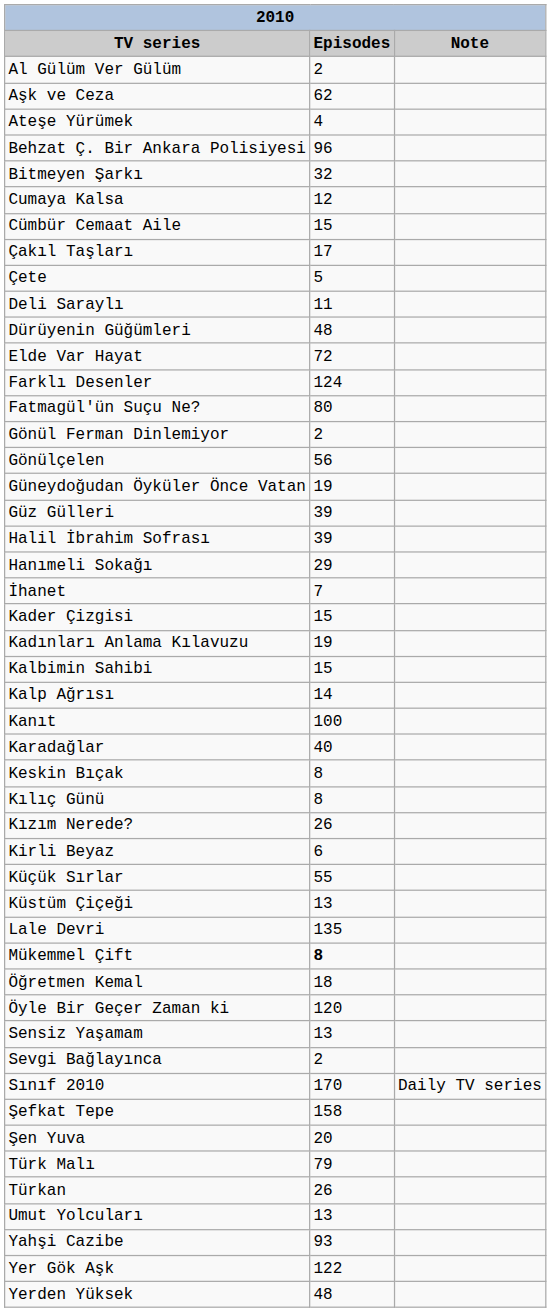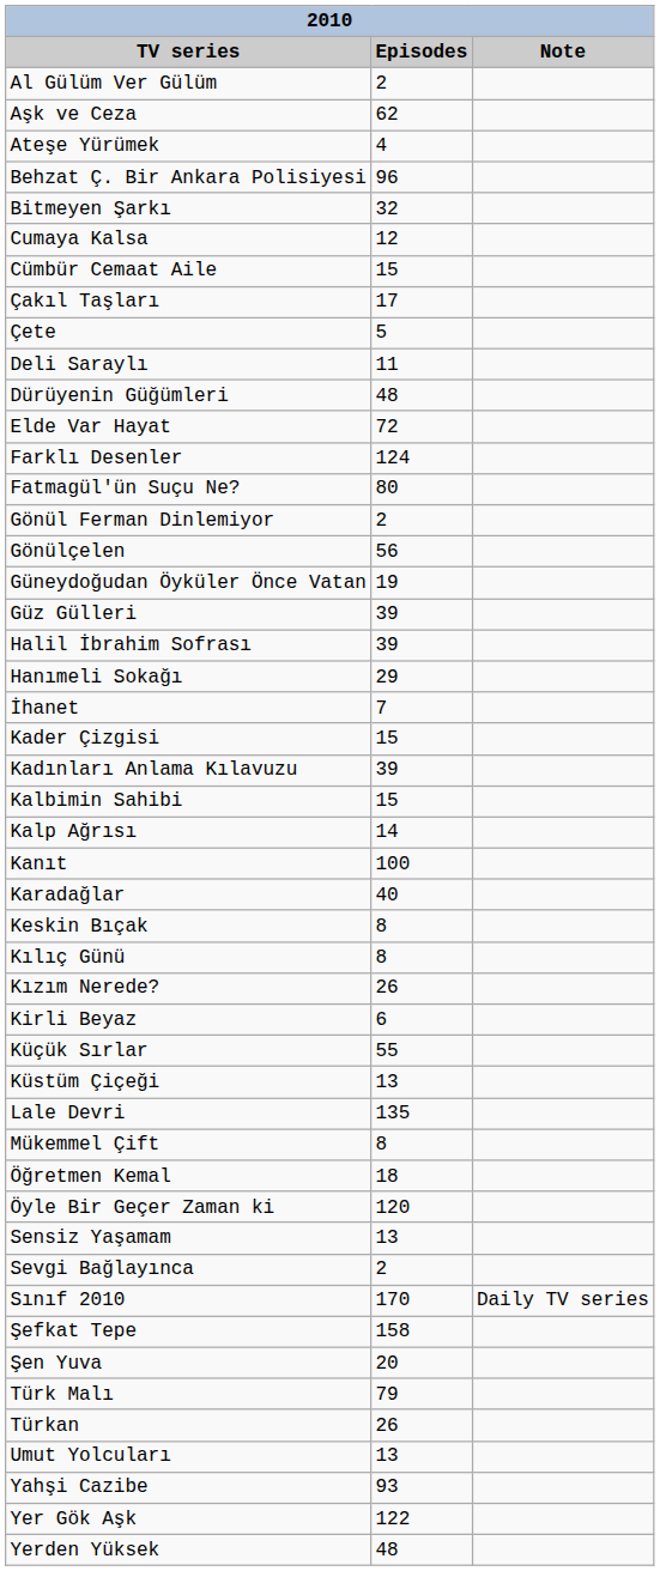Kadınları Anlama Kılavuzu | Episodes: 19 -> 39
Mükemmel Çift | Episodes: bold -> normal
